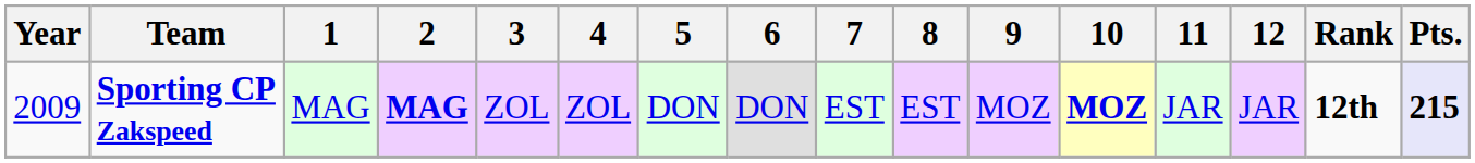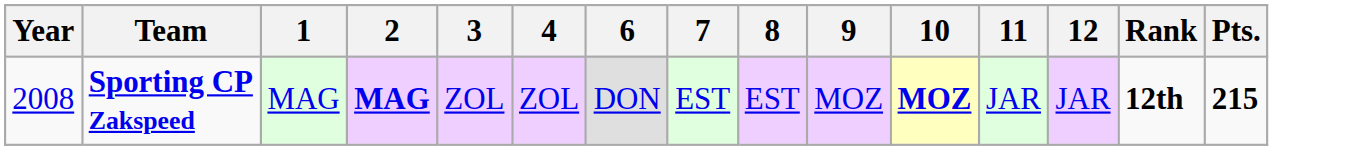- column: 5 | DON
Sporting CP Zakspeed | Year: 2009 -> 2008
Sporting CP Zakspeed | Pts.: lavender background -> no background
